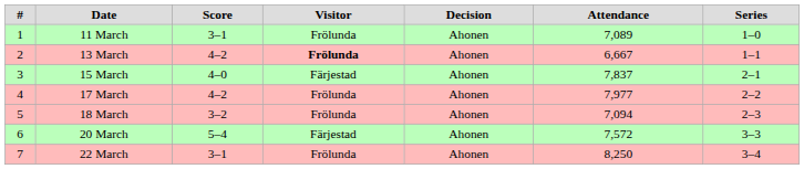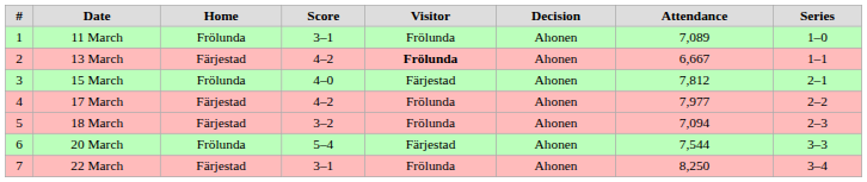+ column: Home | Frölunda | Färjestad | Frölunda | Färjestad | Färjestad | Frölunda | Färjestad
15 March | Attendance: 7,837 -> 7,812
20 March | Attendance: 7,572 -> 7,544
